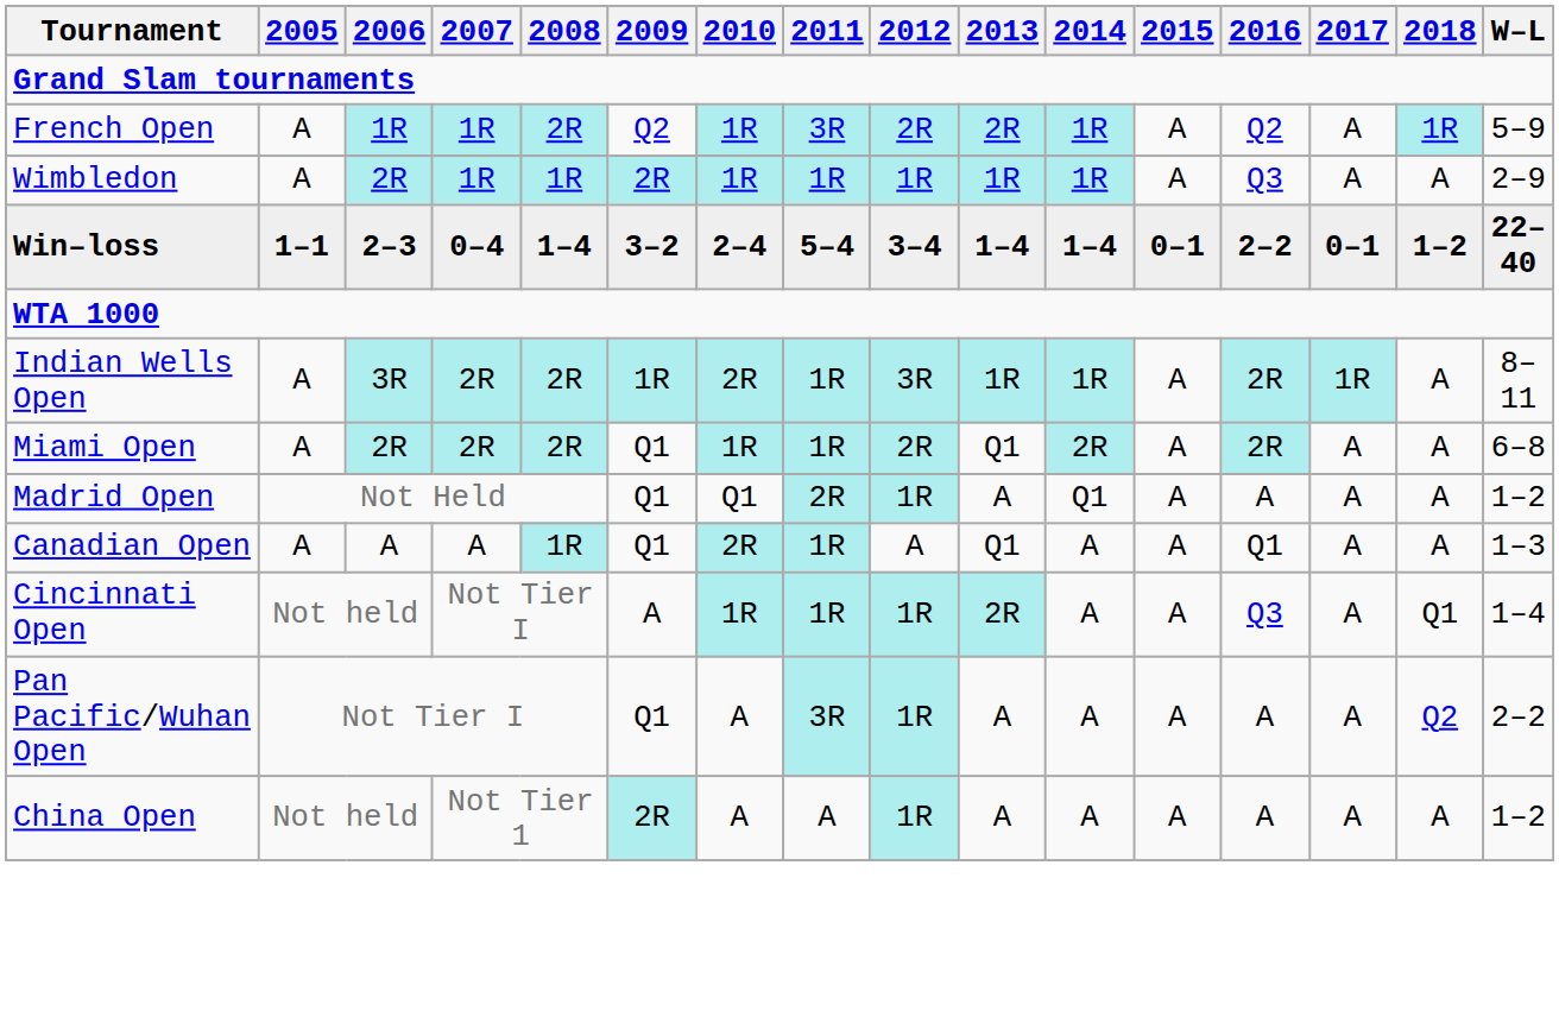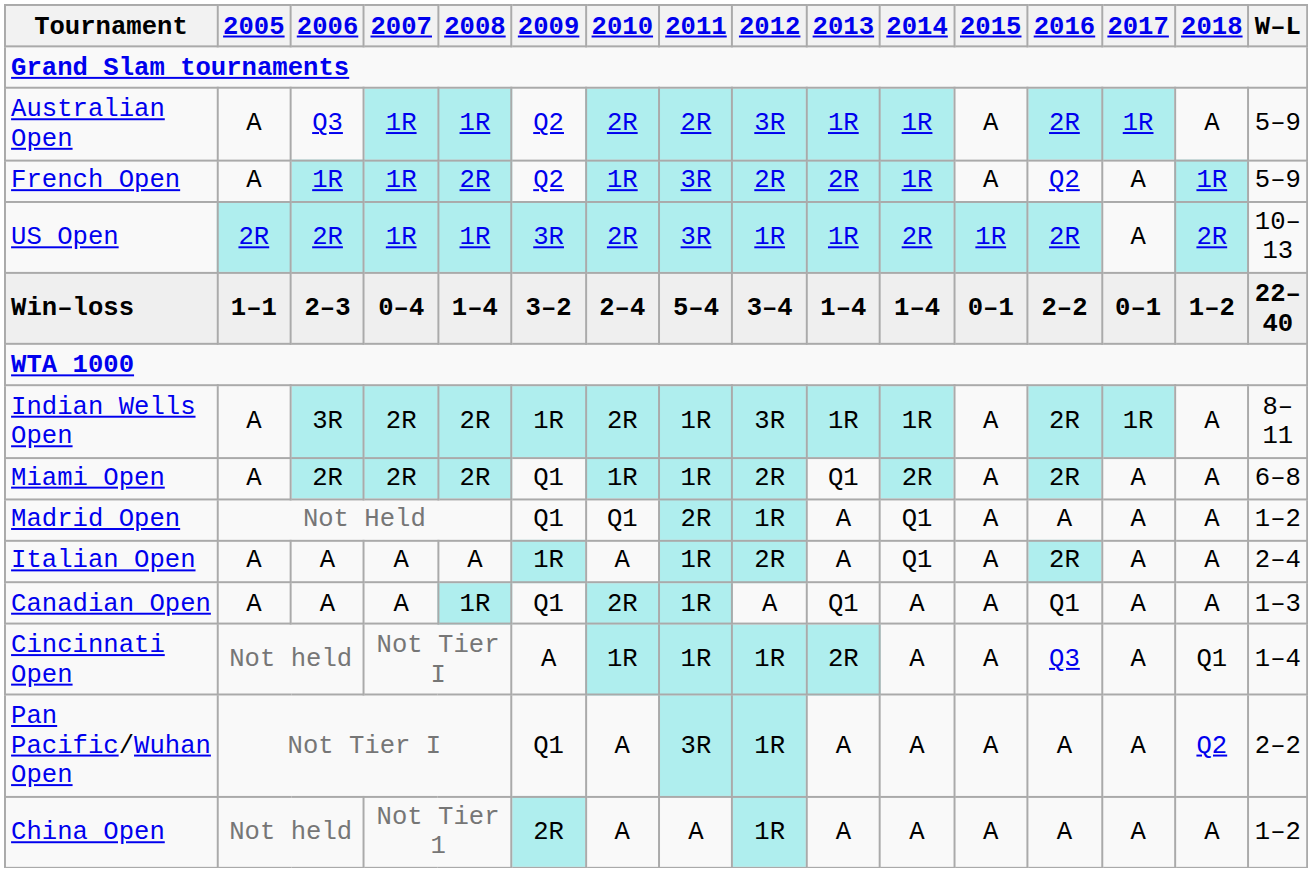+ row: Australian Open | A | Q3 | 1R | 1R | Q2 | 2R | 2R | 3R | 1R | 1R | A | 2R | 1R | A | 5–9
- row: Wimbledon | A | 2R | 1R | 1R | 2R | 1R | 1R | 1R | 1R | 1R | A | Q3 | A | A | 2–9
+ row: US Open | 2R | 2R | 1R | 1R | 3R | 2R | 3R | 1R | 1R | 2R | 1R | 2R | A | 2R | 10–13
+ row: Italian Open | A | A | A | A | 1R | A | 1R | 2R | A | Q1 | A | 2R | A | A | 2–4
